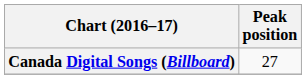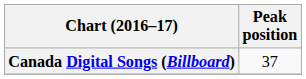Canada Digital Songs (Billboard) | Peak position: 27 -> 37
